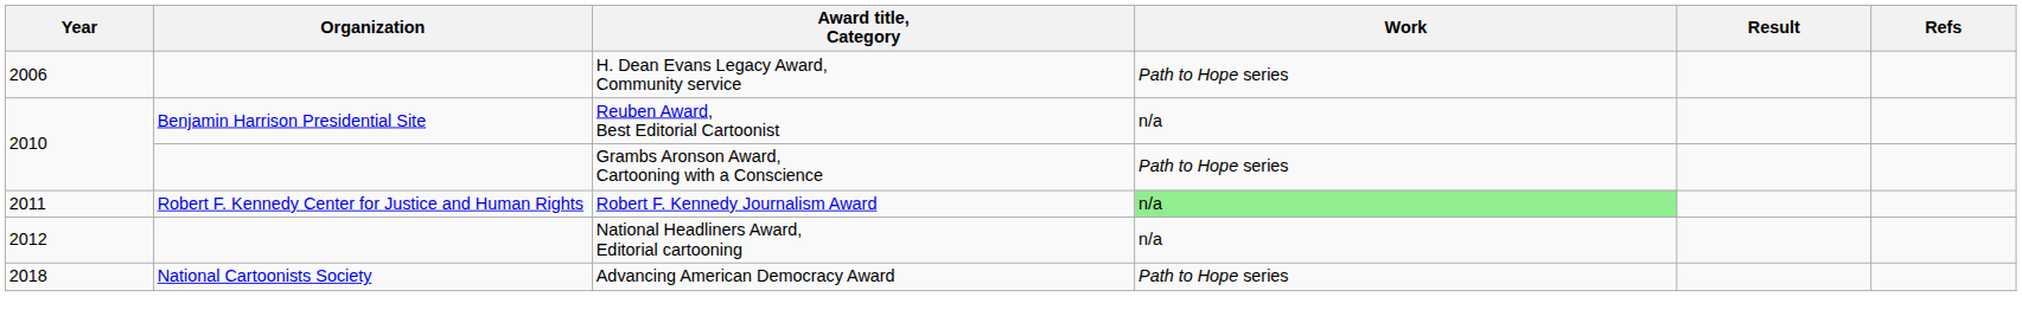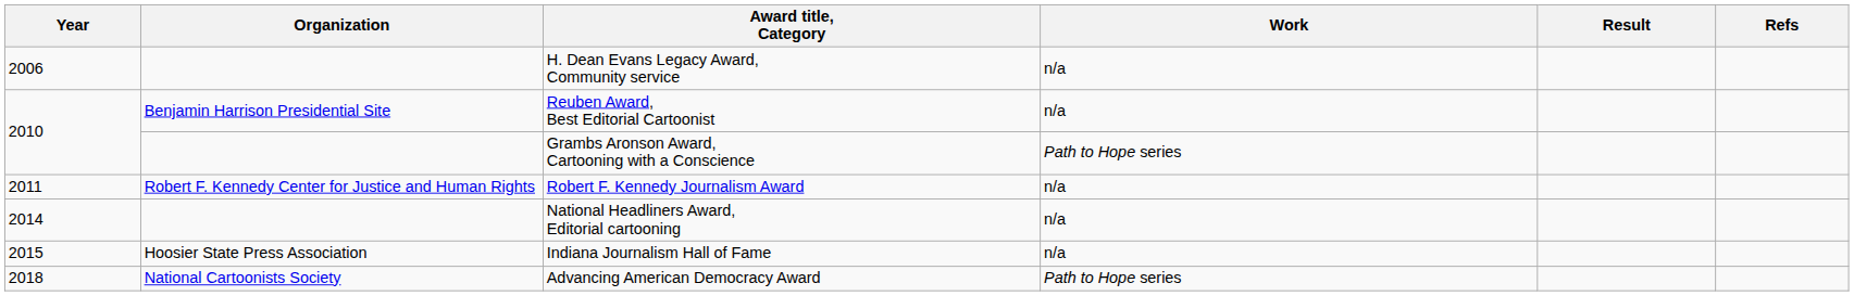H. Dean Evans Legacy Award, Community service | Work: Path to Hope series -> n/a
Robert F. Kennedy Journalism Award | Work: lightgreen background -> no background
National Headliners Award, Editorial cartooning | Year: 2012 -> 2014
+ row: 2015 | Hoosier State Press Association | Indiana Journalism Hall of Fame | n/a
